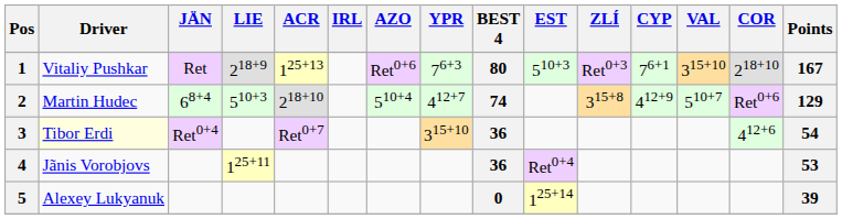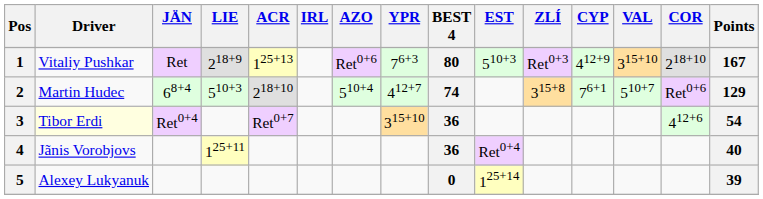1 | CYP: 76+1 -> 412+9
2 | CYP: 412+9 -> 76+1
4 | Points: 53 -> 40
